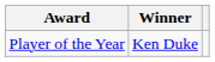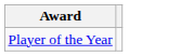- column: Winner | Ken Duke
